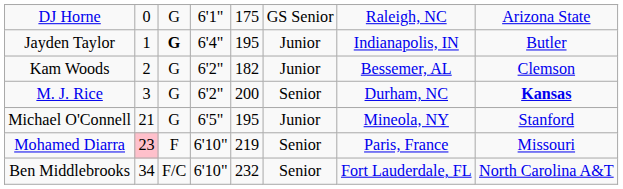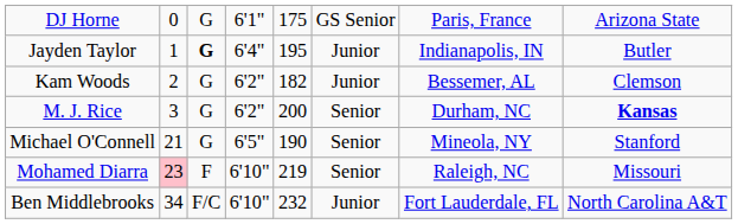DJ Horne | column 7: Raleigh, NC -> Paris, France
Michael O'Connell | column 5: 195 -> 190
Michael O'Connell | column 6: Junior -> Senior
Mohamed Diarra | column 7: Paris, France -> Raleigh, NC
Ben Middlebrooks | column 6: Senior -> Junior
